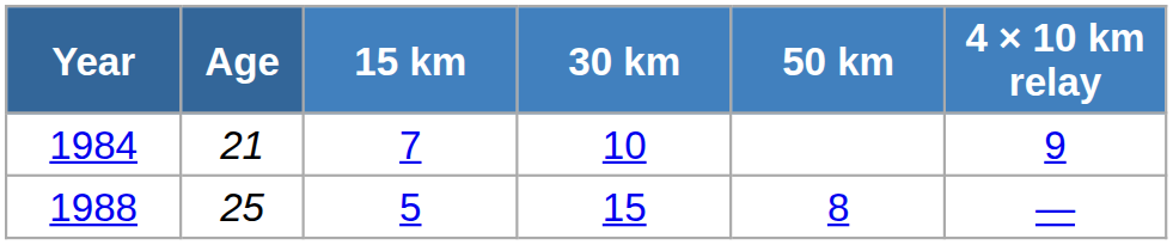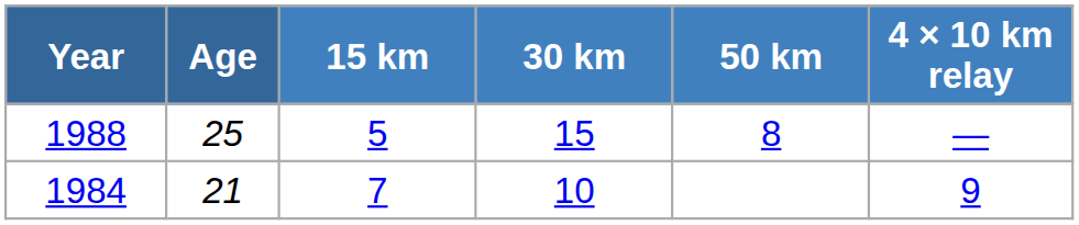rows swapped: 1984 <-> 1988
